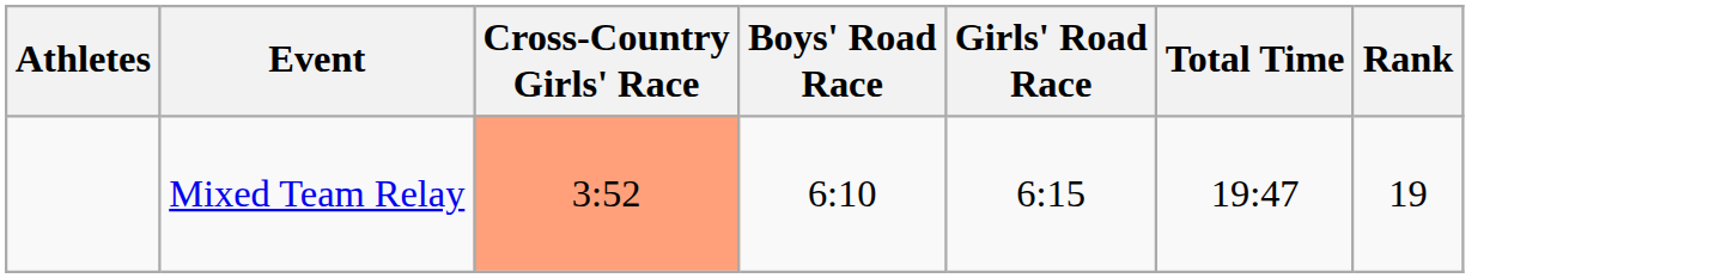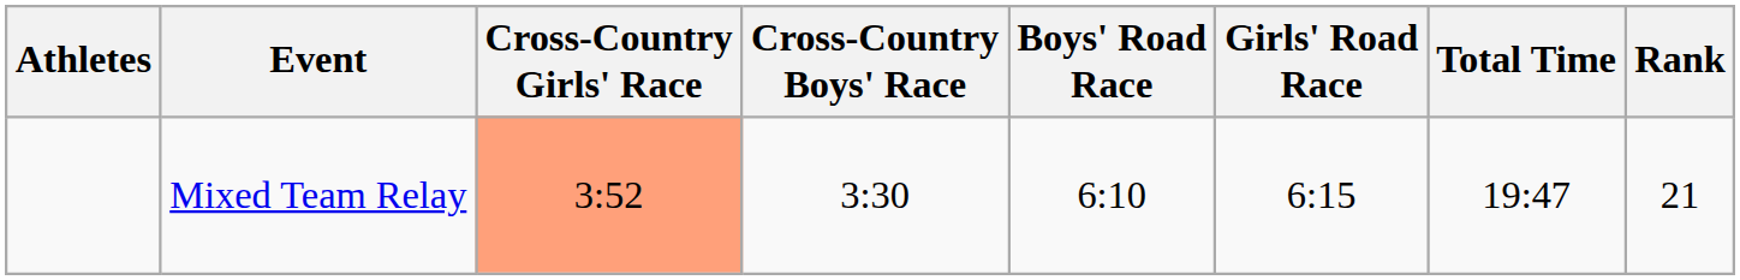+ column: Cross-Country Boys' Race | 3:30
Mixed Team Relay | Rank: 19 -> 21
